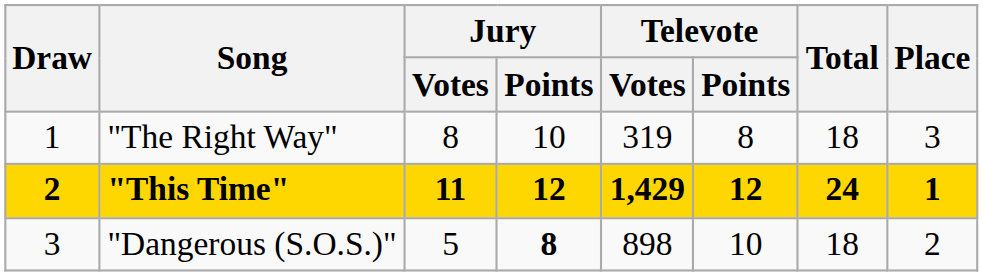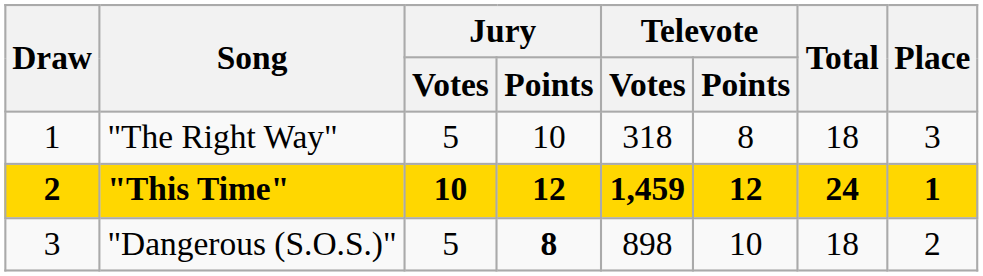"The Right Way" | Jury / Votes: 8 -> 5
"The Right Way" | Televote / Votes: 319 -> 318
"This Time" | Jury / Votes: 11 -> 10
"This Time" | Televote / Votes: 1,429 -> 1,459
